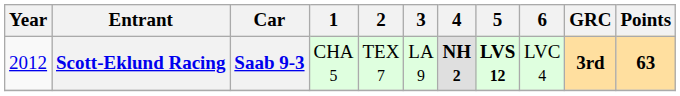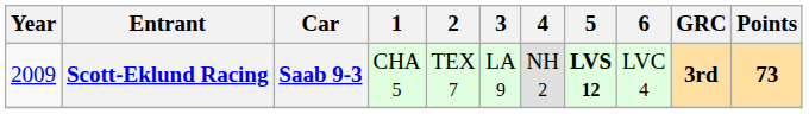Scott-Eklund Racing | Year: 2012 -> 2009
Scott-Eklund Racing | 4: bold -> normal
Scott-Eklund Racing | Points: 63 -> 73
